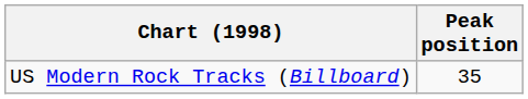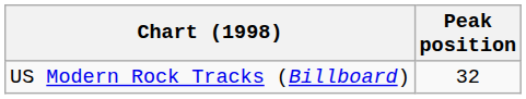US Modern Rock Tracks (Billboard) | Peak position: 35 -> 32
